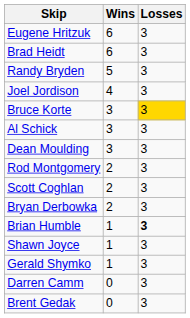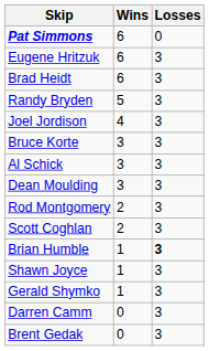+ row: Pat Simmons | 6 | 0
Bruce Korte | Losses: gold background -> no background
- row: Bryan Derbowka | 2 | 3
